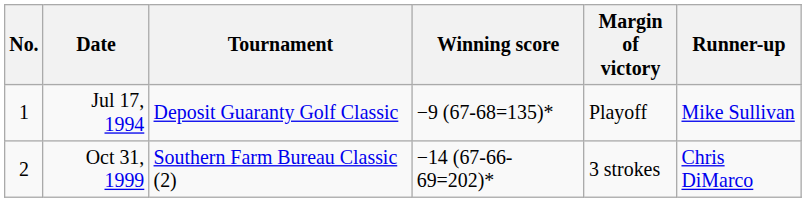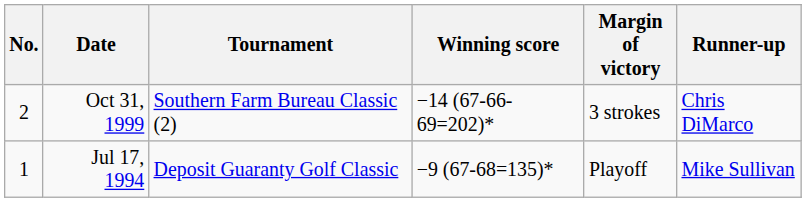rows swapped: Jul 17, 1994 <-> Oct 31, 1999
